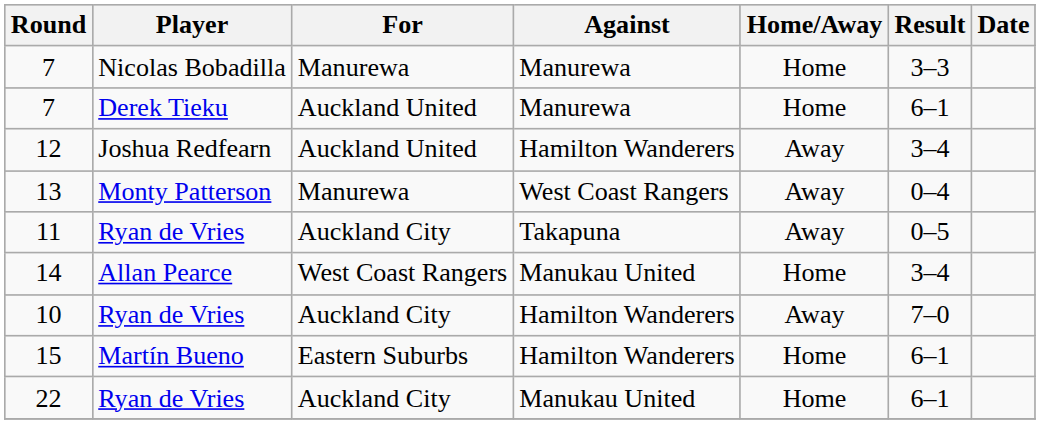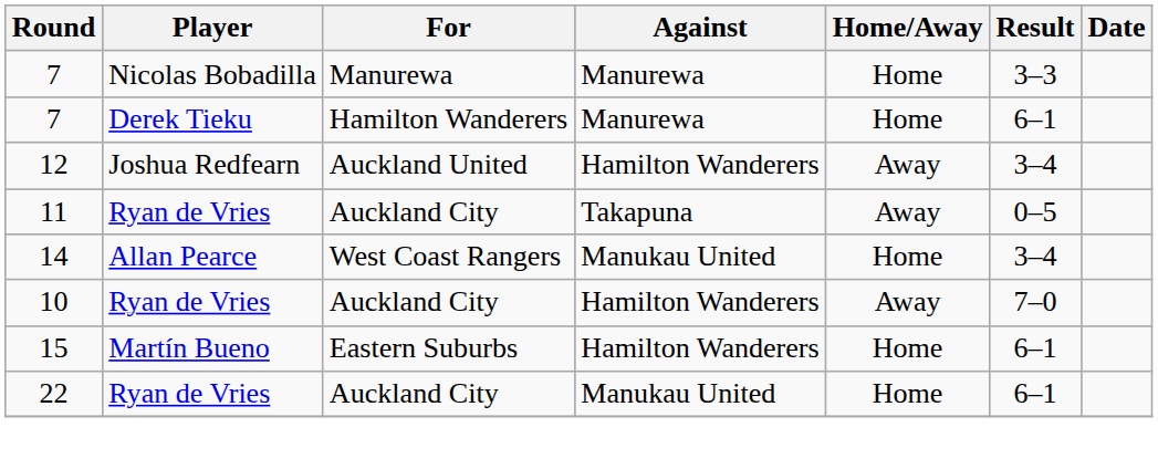7 / Derek Tieku | For: Auckland United -> Hamilton Wanderers
- row: 13 | Monty Patterson | Manurewa | West Coast Rangers | Away | 0–4
